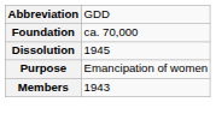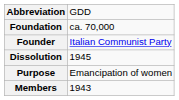+ row: Founder | Italian Communist Party
